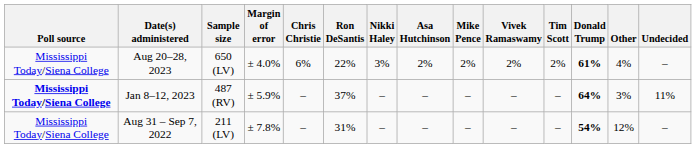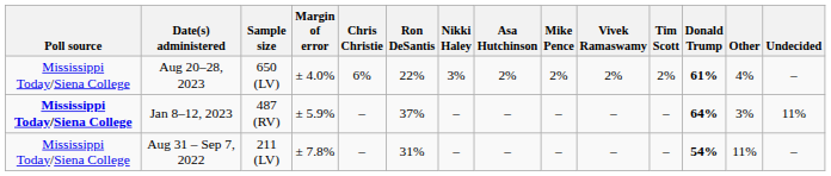Aug 31 – Sep 7, 2022 | Other: 12% -> 11%
